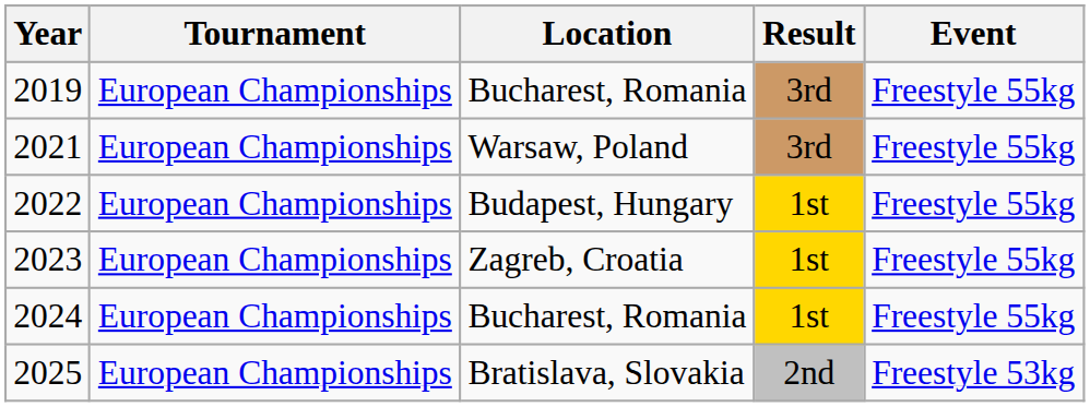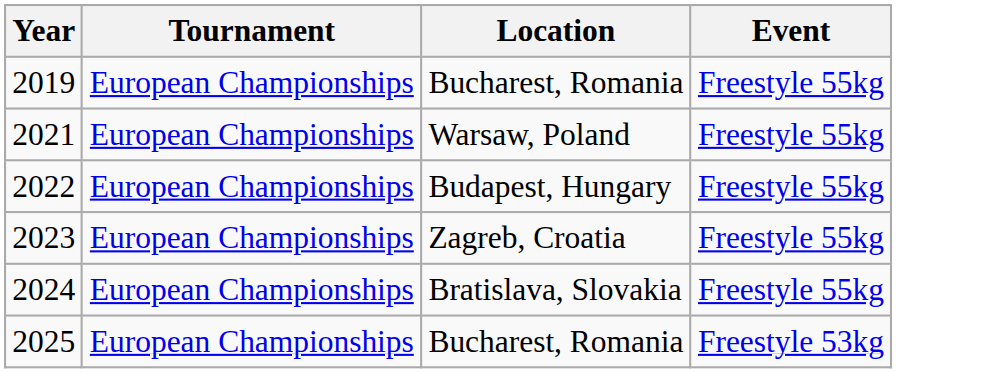- column: Result | 3rd | 3rd | 1st | 1st | 1st | 2nd
2024 | Location: Bucharest, Romania -> Bratislava, Slovakia
2025 | Location: Bratislava, Slovakia -> Bucharest, Romania
